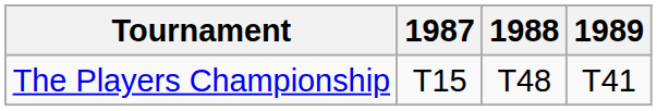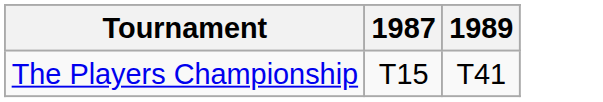- column: 1988 | T48
